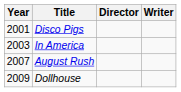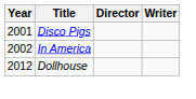In America | Year: 2003 -> 2002
- row: 2007 | August Rush
Dollhouse | Year: 2009 -> 2012
